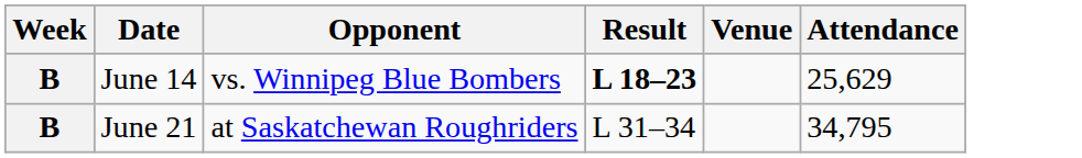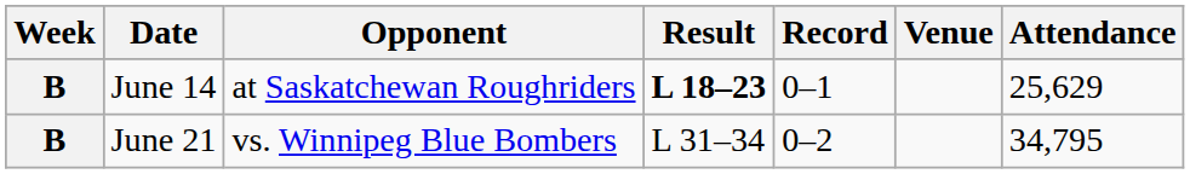+ column: Record | 0–1 | 0–2
June 14 | Opponent: vs. Winnipeg Blue Bombers -> at Saskatchewan Roughriders
June 21 | Opponent: at Saskatchewan Roughriders -> vs. Winnipeg Blue Bombers
